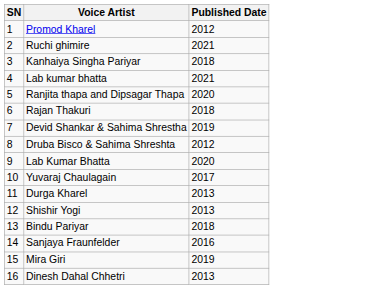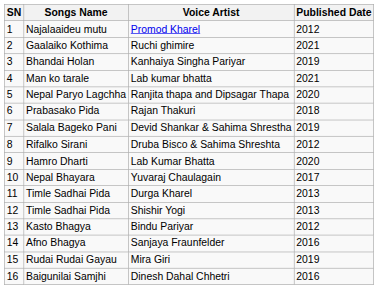+ column: Songs Name | Najalaaideu mutu | Gaalaiko Kothima | Bhandai Holan | Man ko tarale | Nepal Paryo Lagchha | Prabasako Pida | Salala Bageko Pani | Rifalko Sirani | Hamro Dharti | Nepal Bhayara | Timle Sadhai Pida | Timle Sadhai Pida | Kasto Bhagya | Afno Bhagya | Rudai Rudai Gayau | Baigunilai Samjhi
Kanhaiya Singha Pariyar | Published Date: 2018 -> 2019
Bindu Pariyar | Published Date: 2018 -> 2012
Dinesh Dahal Chhetri | Published Date: 2013 -> 2016
